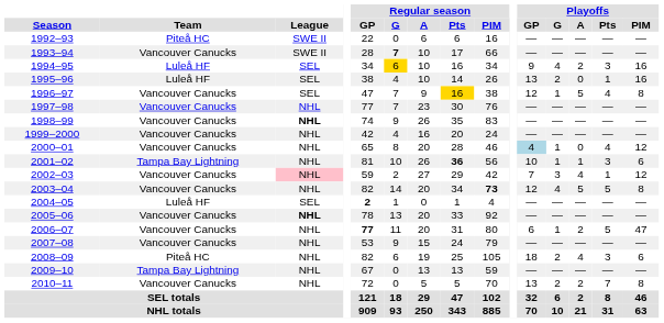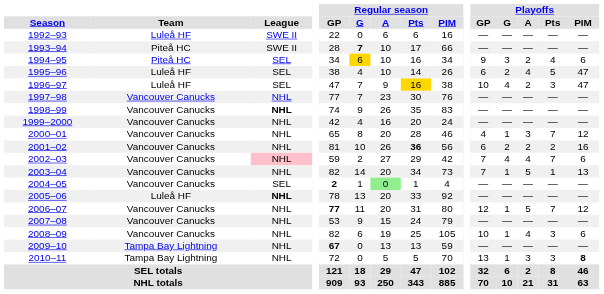1992–93 | Team: Piteå HC -> Luleå HF
1993–94 | Team: Vancouver Canucks -> Piteå HC
1994–95 | Team: Luleå HF -> Piteå HC
1994–95 | Playoffs / G: 4 -> 3
1994–95 | Playoffs / Pts: 3 -> 4
1994–95 | Playoffs / PIM: 16 -> 6
1995–96 | Playoffs / GP: 13 -> 6
1995–96 | Playoffs / A: 0 -> 4
1995–96 | Playoffs / Pts: 1 -> 5
1995–96 | Playoffs / PIM: 16 -> 47
1996–97 | Team: Vancouver Canucks -> Luleå HF
1996–97 | Playoffs / GP: 12 -> 10
1996–97 | Playoffs / G: 1 -> 4
1996–97 | Playoffs / A: 5 -> 2
1996–97 | Playoffs / Pts: 4 -> 3
1996–97 | Playoffs / PIM: 8 -> 47
2000–01 | Playoffs / GP: lightblue background -> no background
2000–01 | Playoffs / A: 0 -> 3
2000–01 | Playoffs / Pts: 4 -> 7
2001–02 | Team: Tampa Bay Lightning -> Vancouver Canucks
2001–02 | Playoffs / GP: 10 -> 6
2001–02 | Playoffs / G: 1 -> 2
2001–02 | Playoffs / A: 1 -> 2
2001–02 | Playoffs / Pts: 3 -> 2
2001–02 | Playoffs / PIM: 6 -> 16
2002–03 | Playoffs / G: 3 -> 4
2002–03 | Playoffs / Pts: 1 -> 7
2002–03 | Playoffs / PIM: 12 -> 6
2003–04 | Regular season / PIM: bold -> normal
2003–04 | Playoffs / GP: 12 -> 7
2003–04 | Playoffs / G: 4 -> 1
2003–04 | Playoffs / Pts: 5 -> 1
2003–04 | Playoffs / PIM: 8 -> 13
2004–05 | Team: Luleå HF -> Vancouver Canucks
2004–05 | Regular season / A: no background -> lightgreen background
2005–06 | Team: Vancouver Canucks -> Luleå HF
2006–07 | Playoffs / GP: 6 -> 12
2006–07 | Playoffs / A: 2 -> 5
2006–07 | Playoffs / Pts: 5 -> 7
2006–07 | Playoffs / PIM: 47 -> 12
2008–09 | Team: Piteå HC -> Vancouver Canucks
2008–09 | Playoffs / GP: 18 -> 10
2008–09 | Playoffs / G: 2 -> 1
2009–10 | Regular season / GP: normal -> bold
2010–11 | Team: Vancouver Canucks -> Tampa Bay Lightning
2010–11 | Playoffs / G: 2 -> 1
2010–11 | Playoffs / A: 2 -> 3
2010–11 | Playoffs / Pts: 7 -> 3
2010–11 | Playoffs / PIM: normal -> bold
